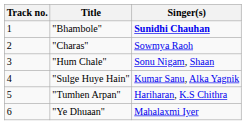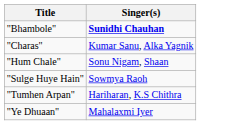- column: Track no. | 1 | 2 | 3 | 4 | 5 | 6
"Charas" | Singer(s): Sowmya Raoh -> Kumar Sanu, Alka Yagnik
"Sulge Huye Hain" | Singer(s): Kumar Sanu, Alka Yagnik -> Sowmya Raoh
